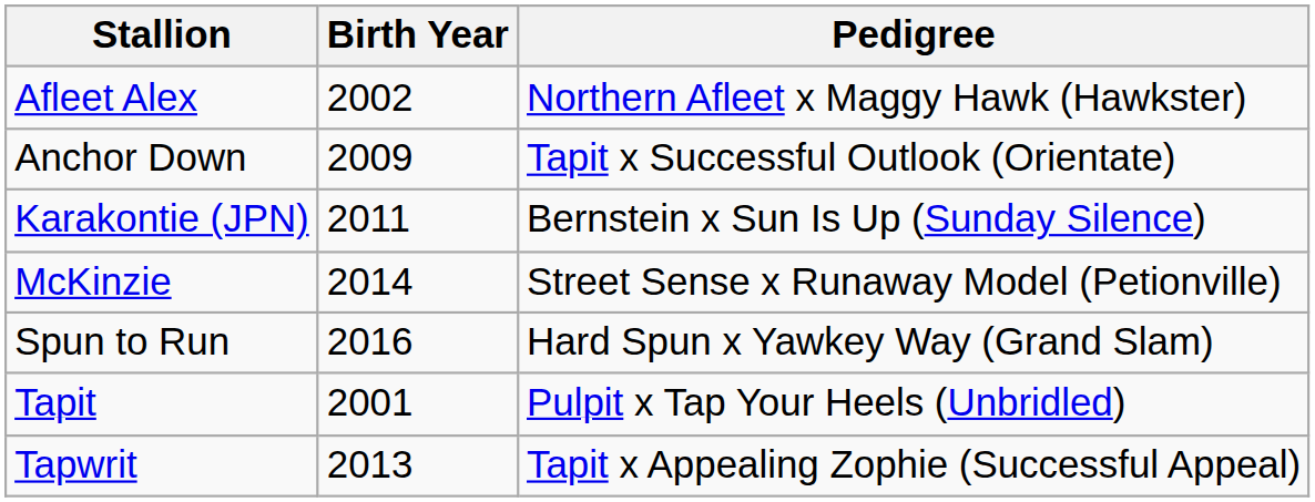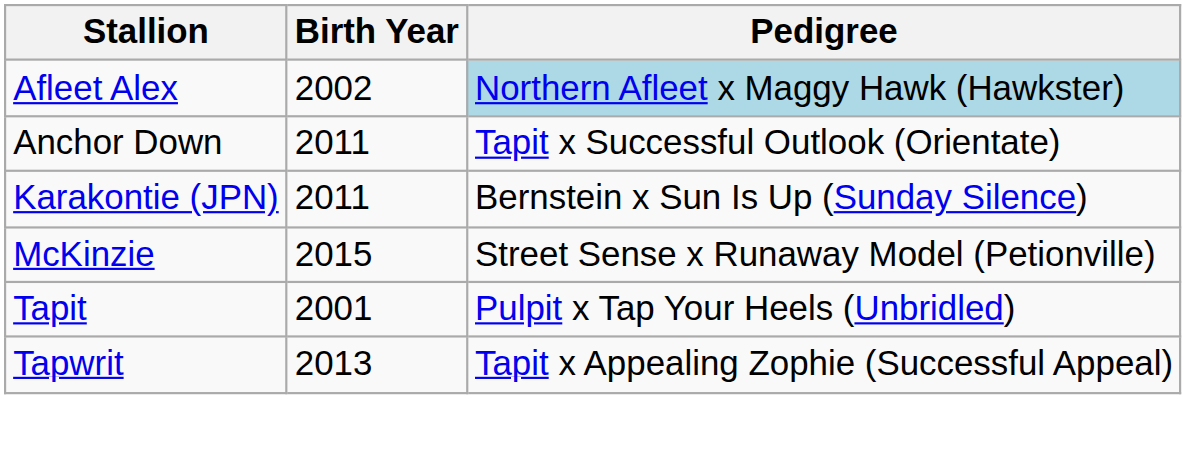Afleet Alex | Pedigree: no background -> lightblue background
Anchor Down | Birth Year: 2009 -> 2011
McKinzie | Birth Year: 2014 -> 2015
- row: Spun to Run | 2016 | Hard Spun x Yawkey Way (Grand Slam)
